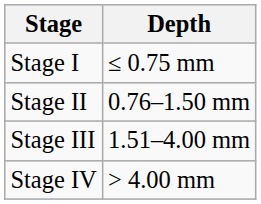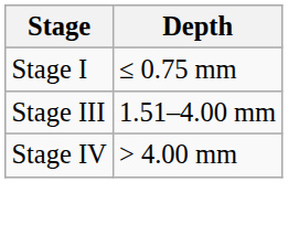- row: Stage II | 0.76–1.50 mm
